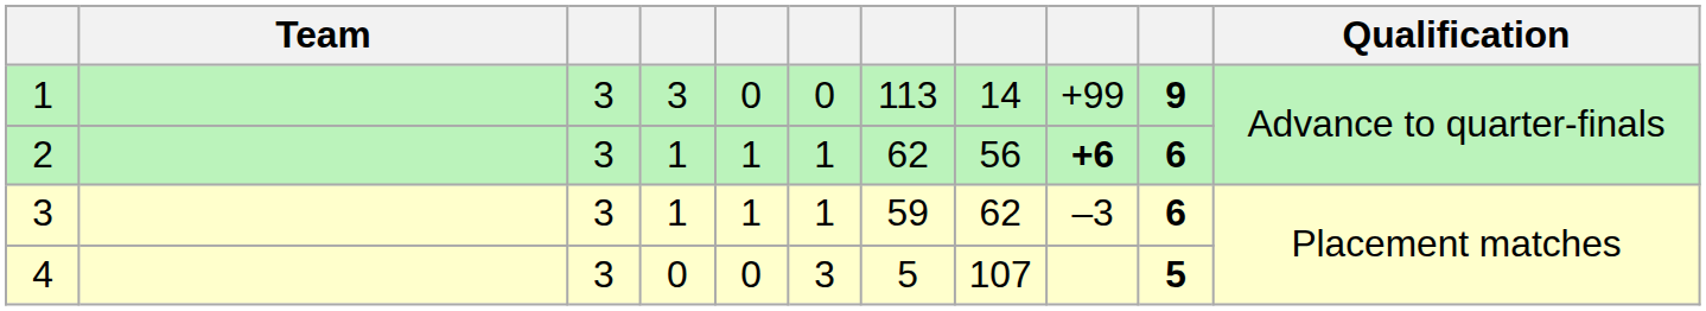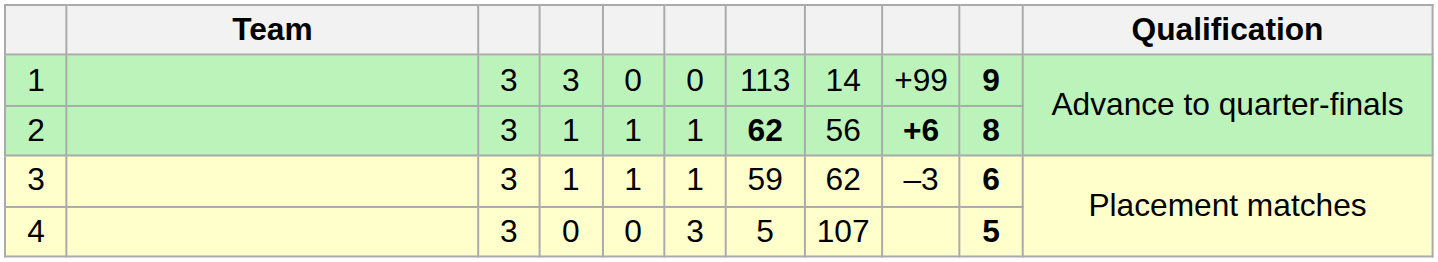2 | column 7: normal -> bold
2 | column 10: 6 -> 8
